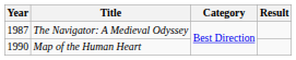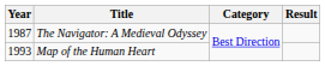Map of the Human Heart | Year: 1990 -> 1993
